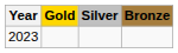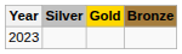columns swapped: Gold <-> Silver
